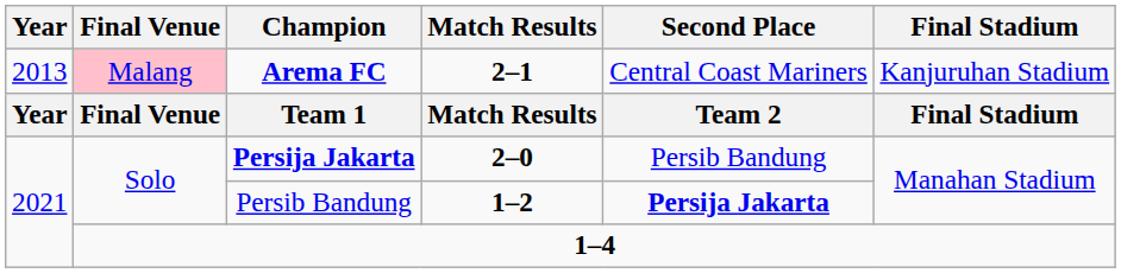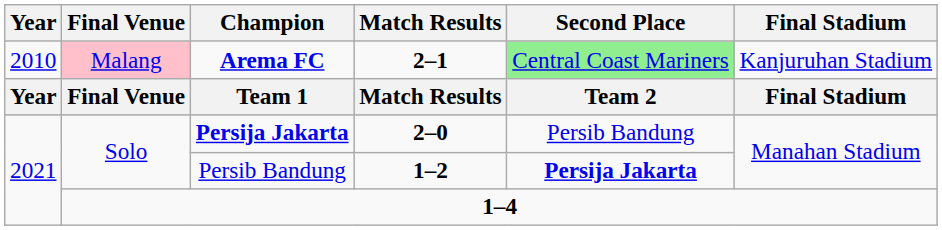Arema FC | Year: 2013 -> 2010
Arema FC | Second Place: no background -> lightgreen background
